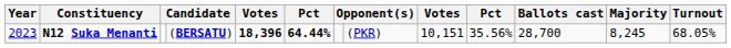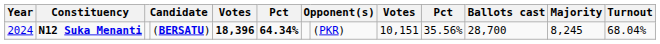N12 Suka Menanti | Year: 2023 -> 2024
N12 Suka Menanti | column 6: 64.44% -> 64.34%
N12 Suka Menanti | Turnout: 68.05% -> 68.04%
